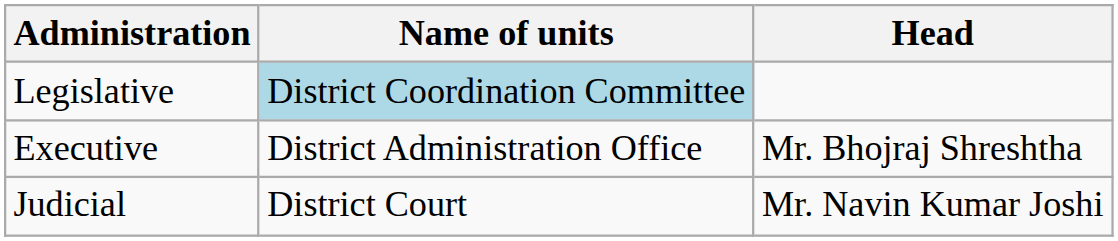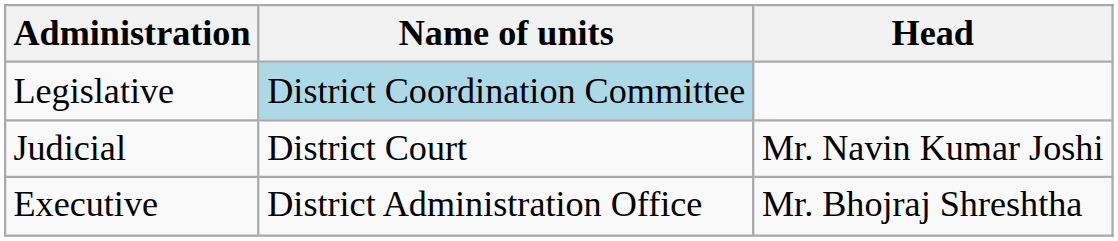rows swapped: Executive <-> Judicial
